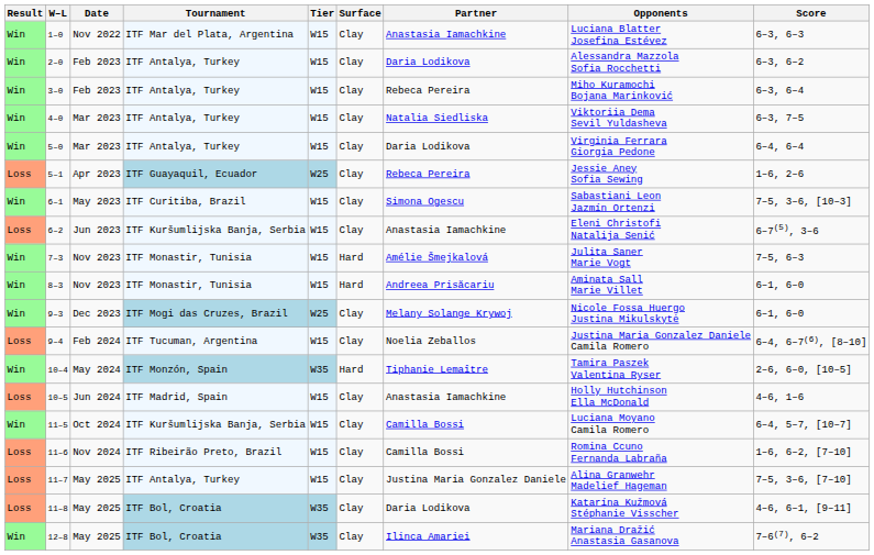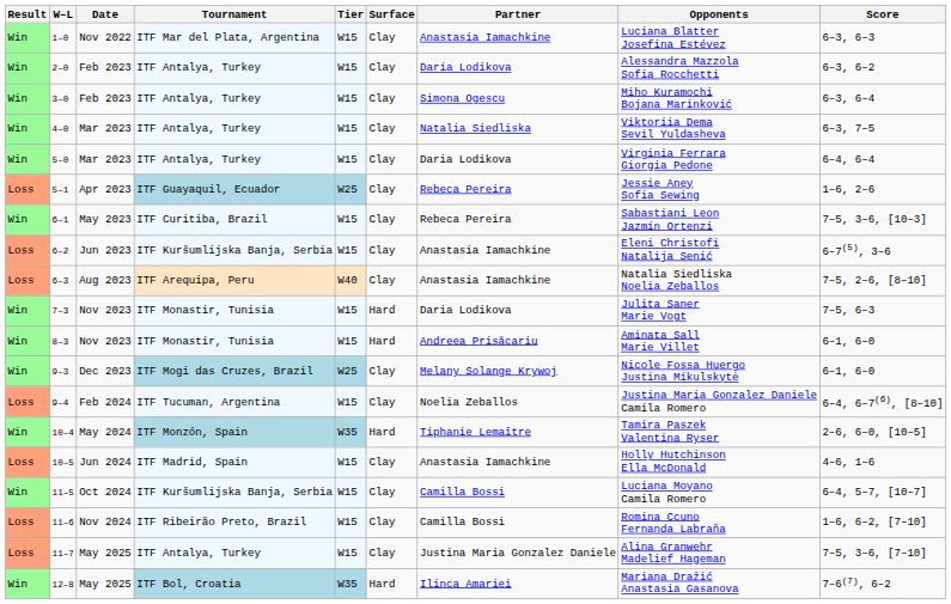3–0 | Partner: Rebeca Pereira -> Simona Ogescu
6–1 | Partner: Simona Ogescu -> Rebeca Pereira
+ row: Loss | 6–3 | Aug 2023 | ITF Arequipa, Peru | W40 | Clay | Anastasia Iamachkine | Natalia Siedliska Noelia Zeballos | 7–5, 2–6, [8–10]
7–3 | Partner: Amélie Šmejkalová -> Daria Lodikova
- row: Loss | 11–8 | May 2025 | ITF Bol, Croatia | W35 | Clay | Daria Lodikova | Katarína Kužmová Stéphanie Visscher | 4–6, 6–1, [9–11]
12–8 | Surface: Clay -> Hard
